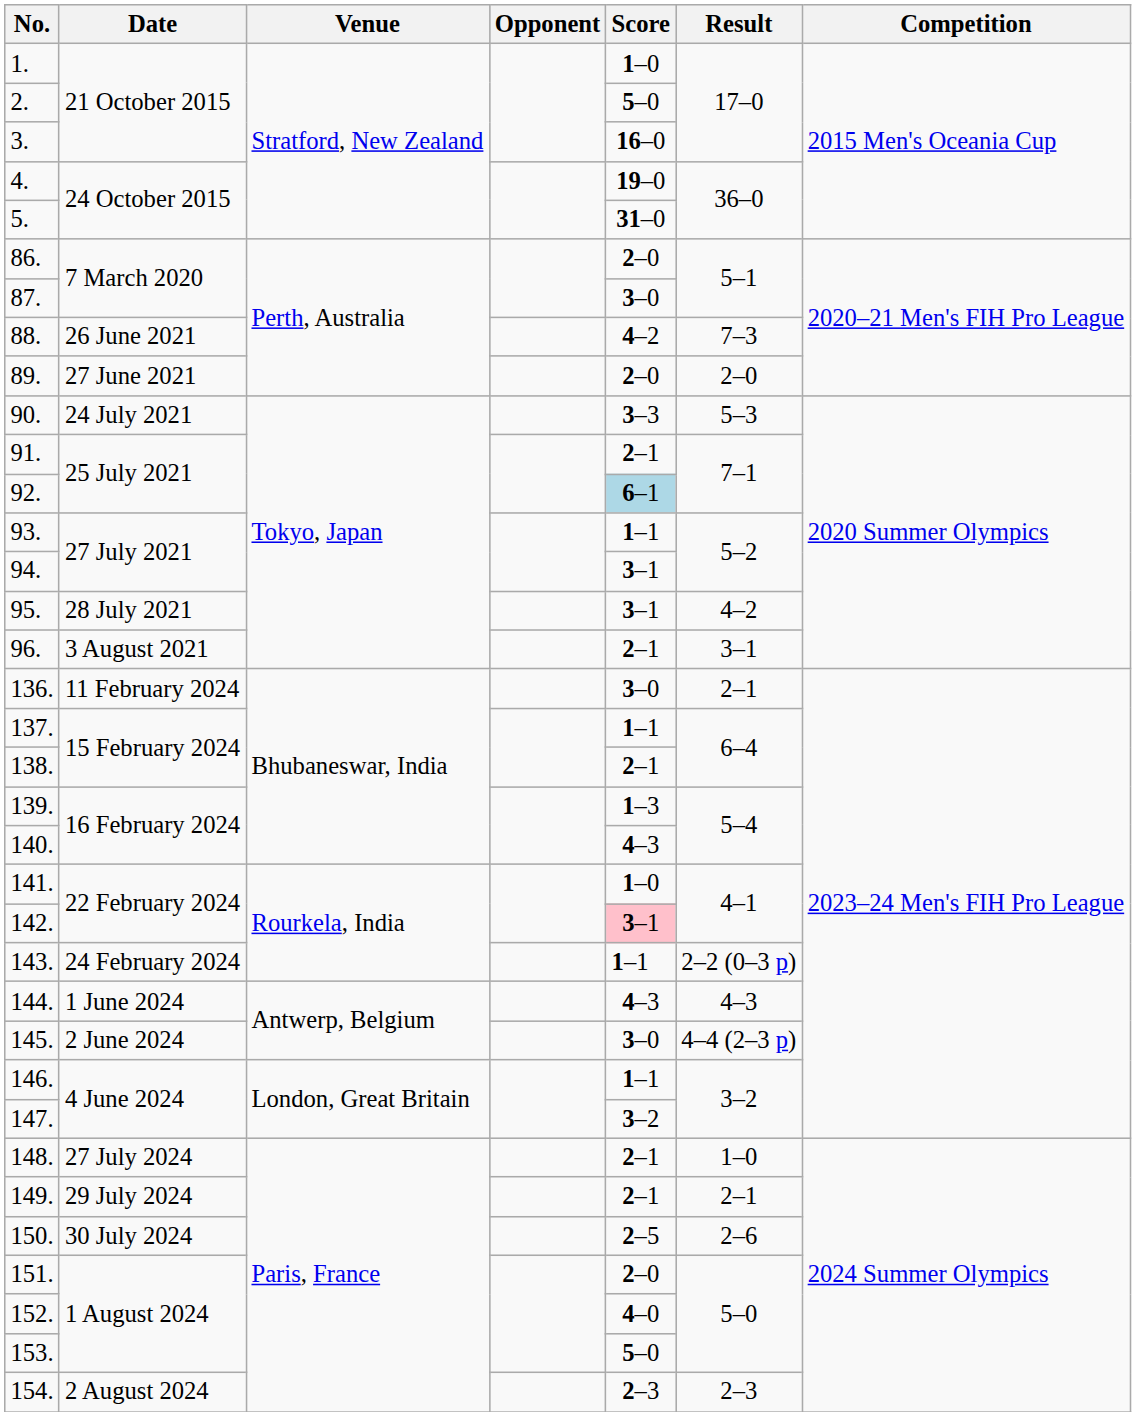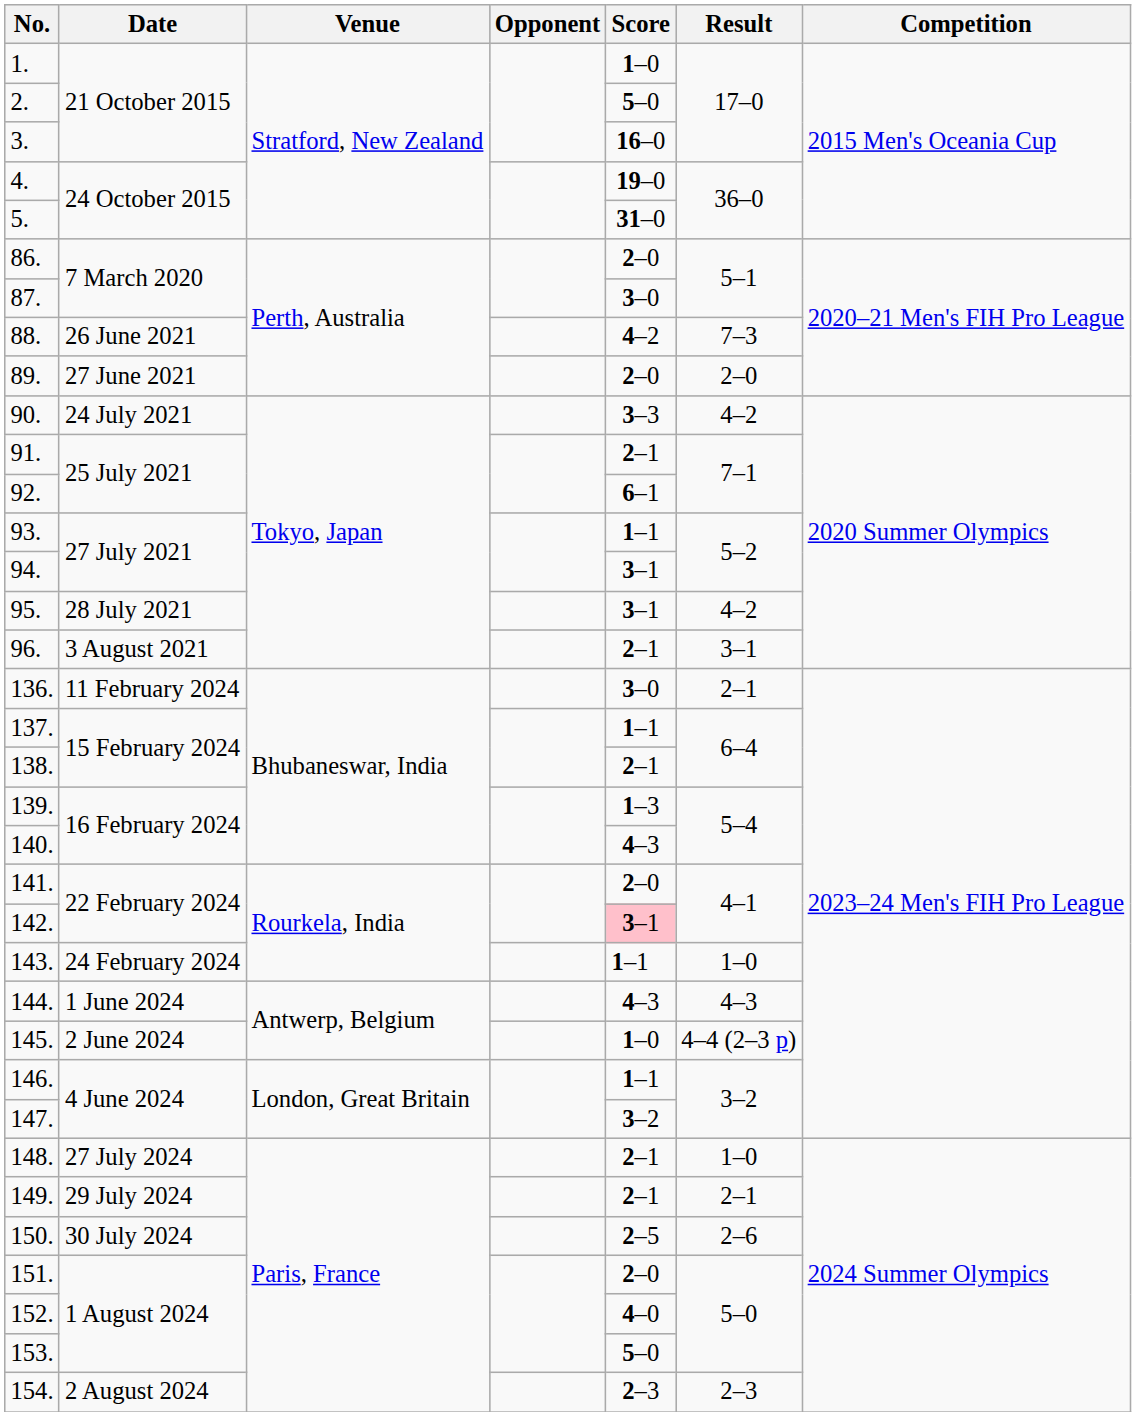90. | Result: 5–3 -> 4–2
92. | Score: lightblue background -> no background
141. | Score: 1–0 -> 2–0
143. | Result: 2–2 (0–3 p) -> 1–0
145. | Score: 3–0 -> 1–0
